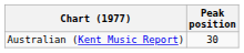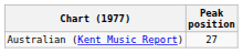Australian (Kent Music Report) | Peak position: 30 -> 27
